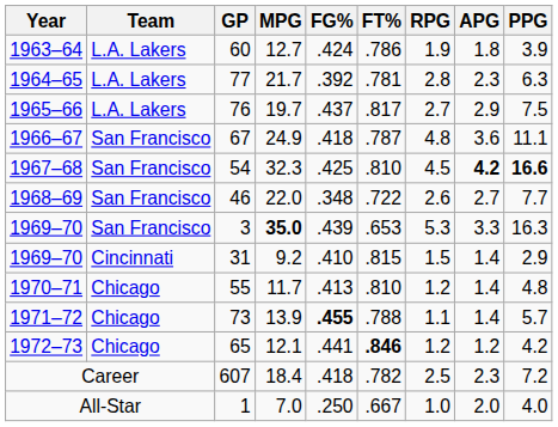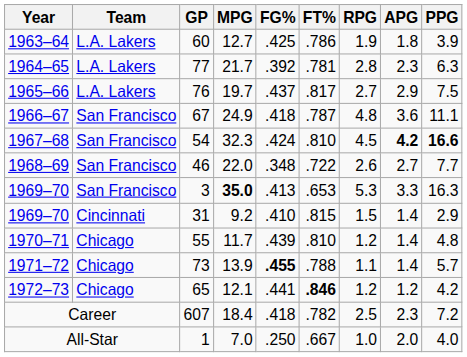60 | FG%: .424 -> .425
54 | FG%: .425 -> .424
3 | FG%: .439 -> .413
55 | FG%: .413 -> .439
